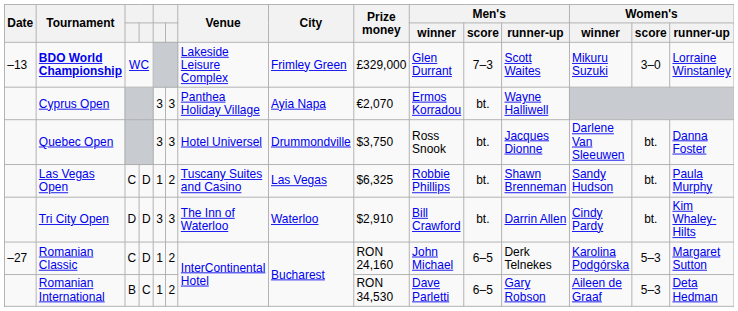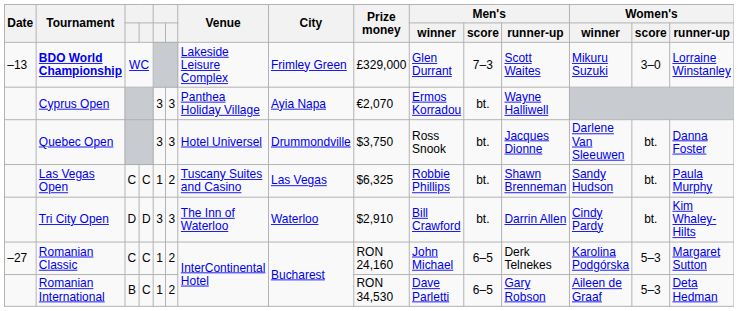Las Vegas Open | column 4: D -> C
Romanian Classic | column 4: D -> C
